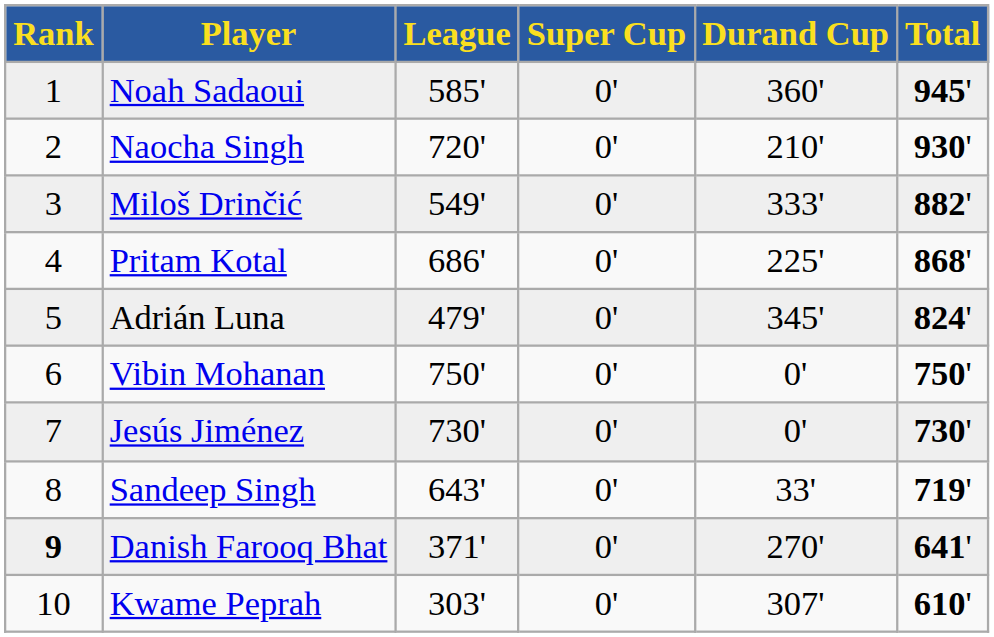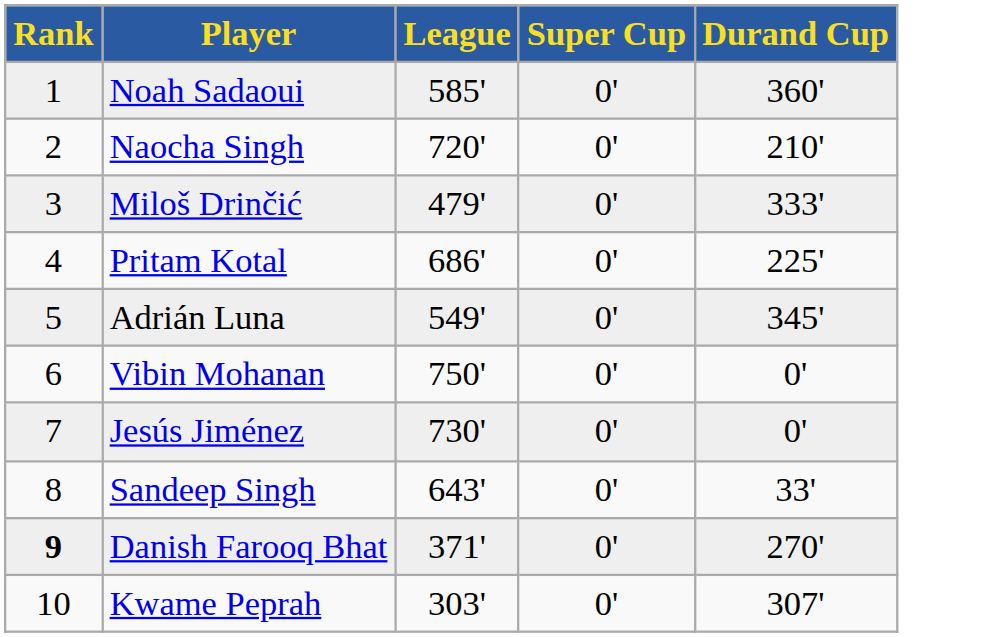- column: Total | 945' | 930' | 882' | 868' | 824' | 750' | 730' | 719' | 641' | 610'
Miloš Drinčić | League: 549' -> 479'
Adrián Luna | League: 479' -> 549'
